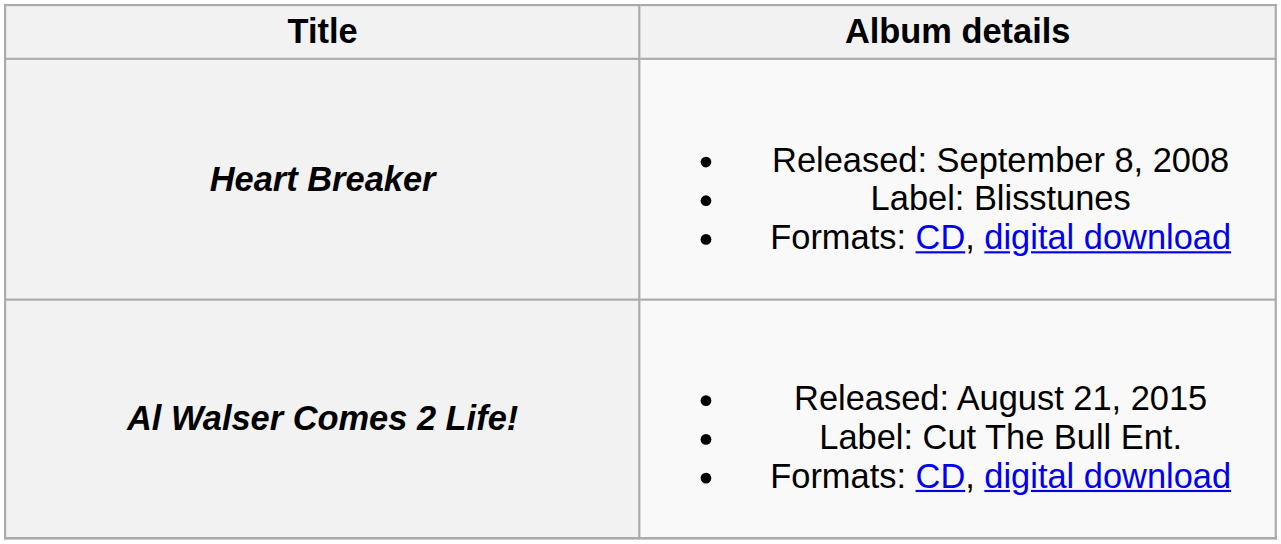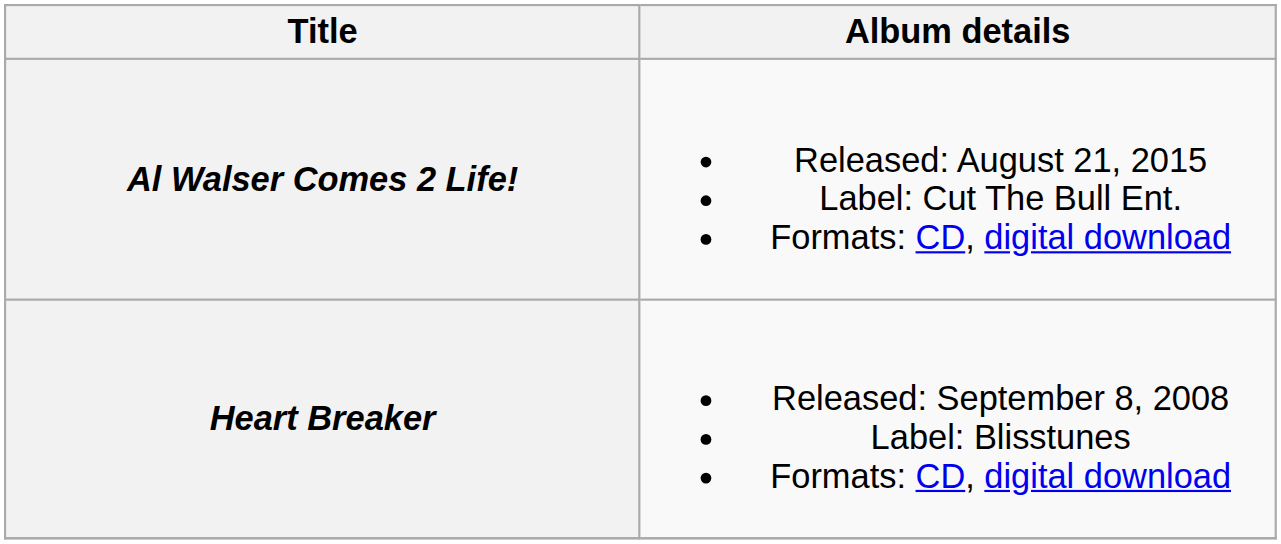rows swapped: Heart Breaker <-> Al Walser Comes 2 Life!
